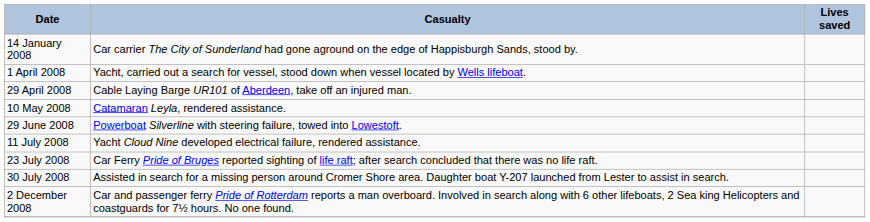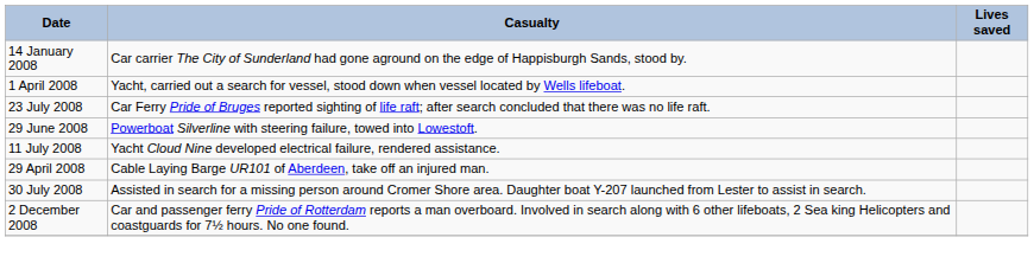rows swapped: 29 April 2008 <-> 23 July 2008
- row: 10 May 2008 | Catamaran Leyla, rendered assistance.
